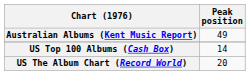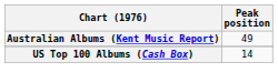- row: US The Album Chart (Record World) | 20
